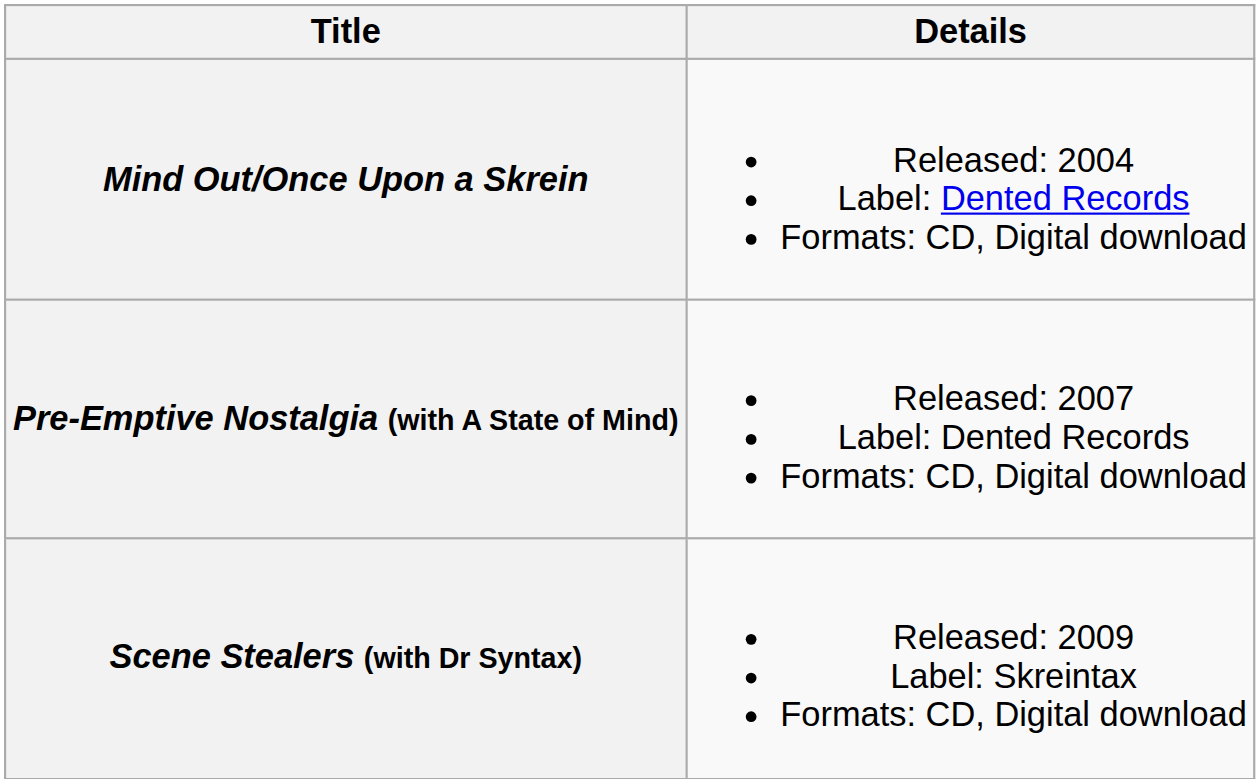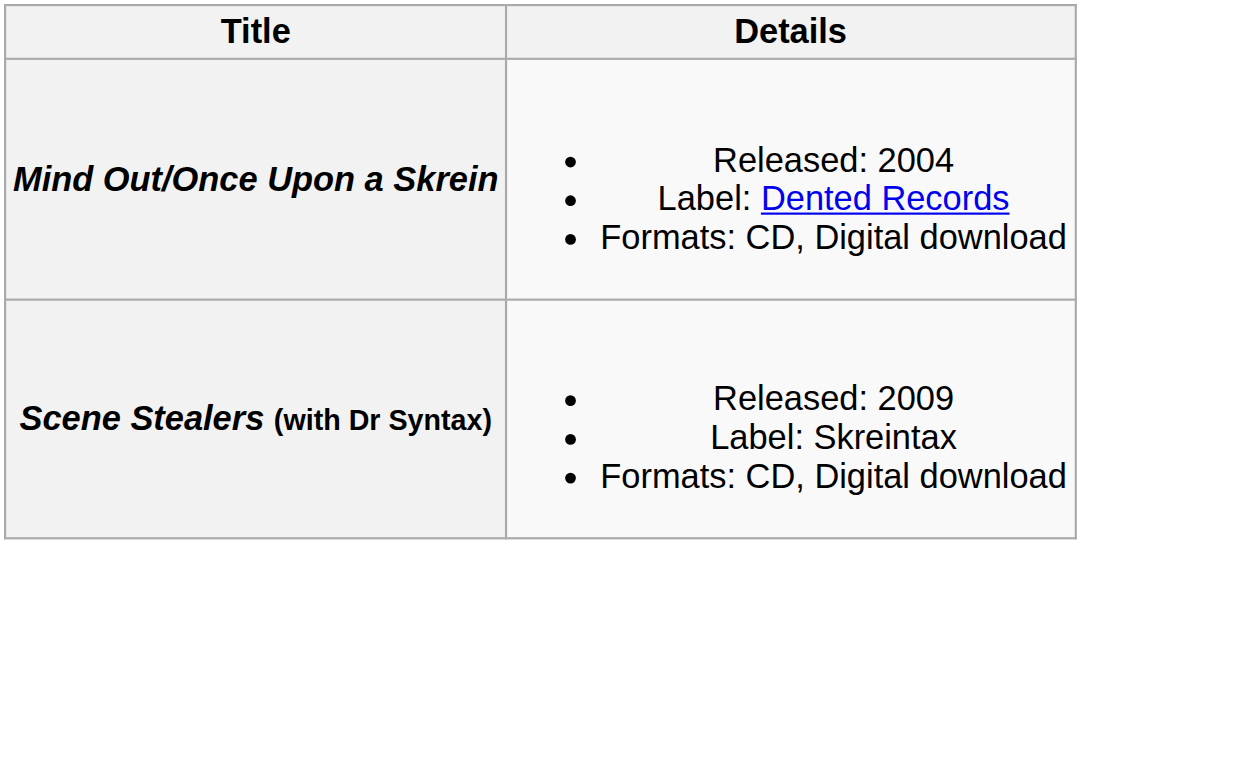- row: Pre-Emptive Nostalgia (with A State of Mind) | Released: 2007 Label: Dented Records Formats: CD, Digital download
